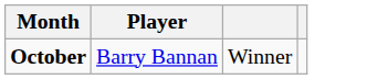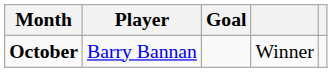+ column: Goal
